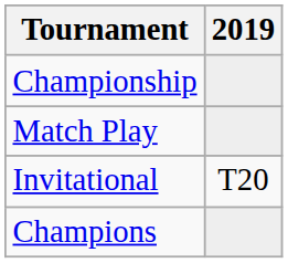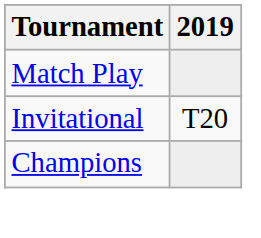- row: Championship
